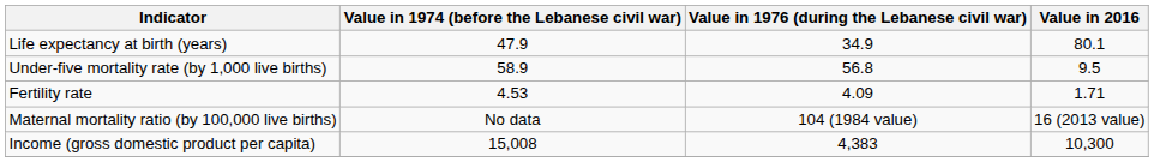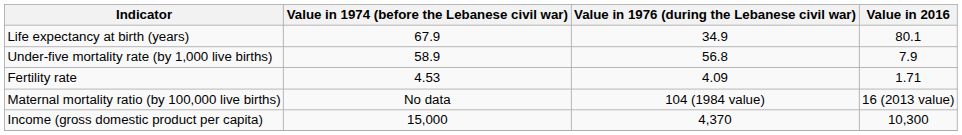Life expectancy at birth (years) | Value in 1974 (before the Lebanese civil war): 47.9 -> 67.9
Under-five mortality rate (by 1,000 live births) | Value in 2016: 9.5 -> 7.9
Income (gross domestic product per capita) | Value in 1974 (before the Lebanese civil war): 15,008 -> 15,000
Income (gross domestic product per capita) | Value in 1976 (during the Lebanese civil war): 4,383 -> 4,370
